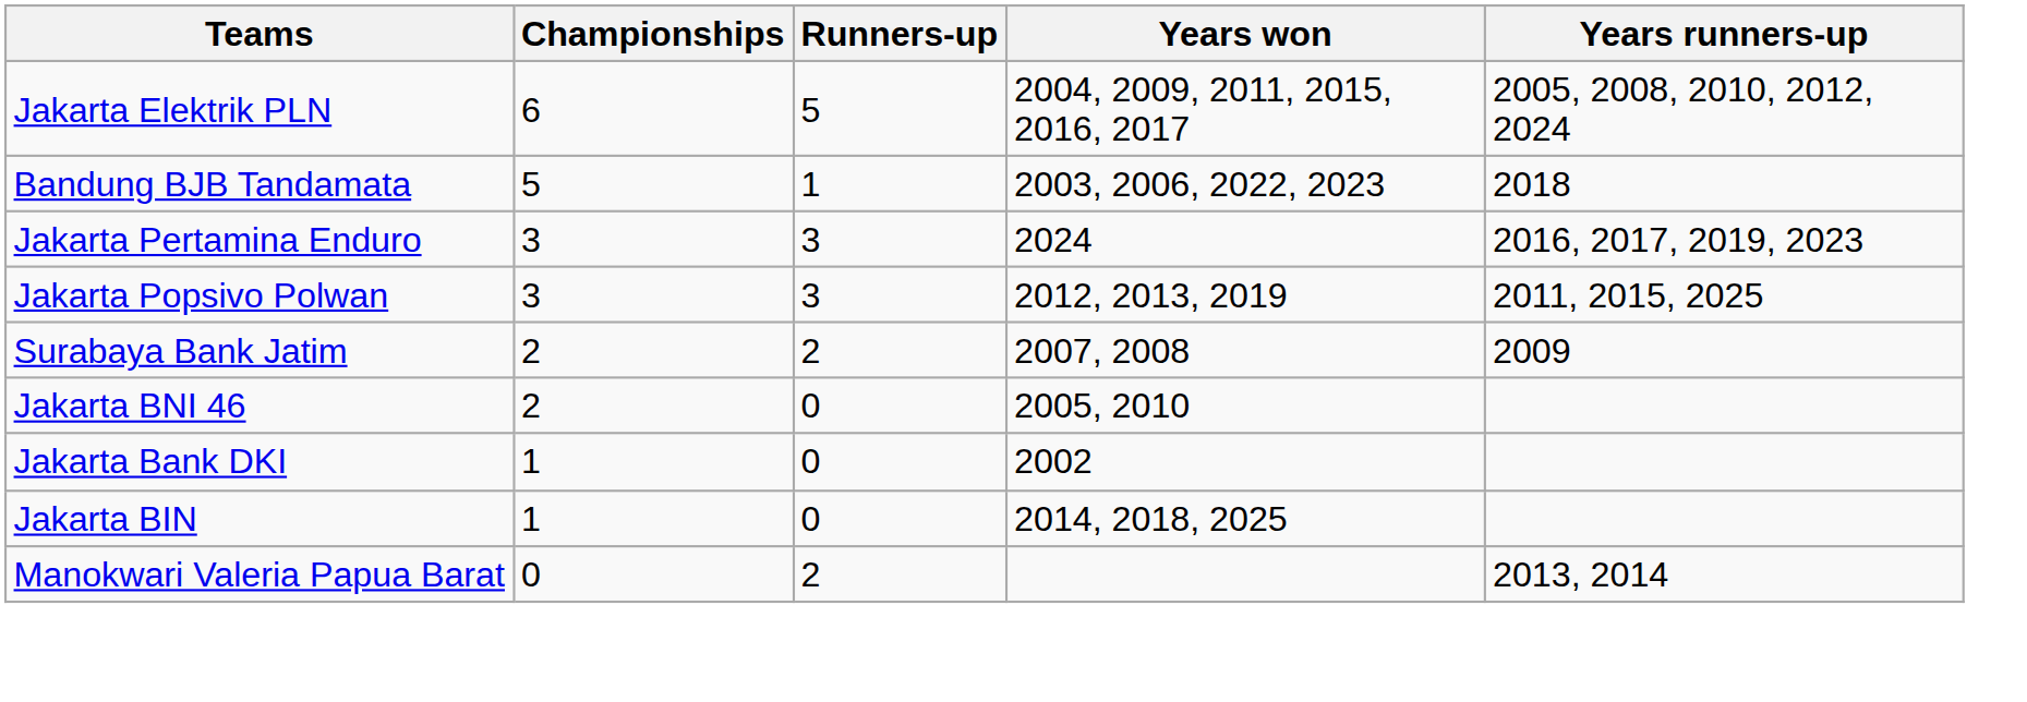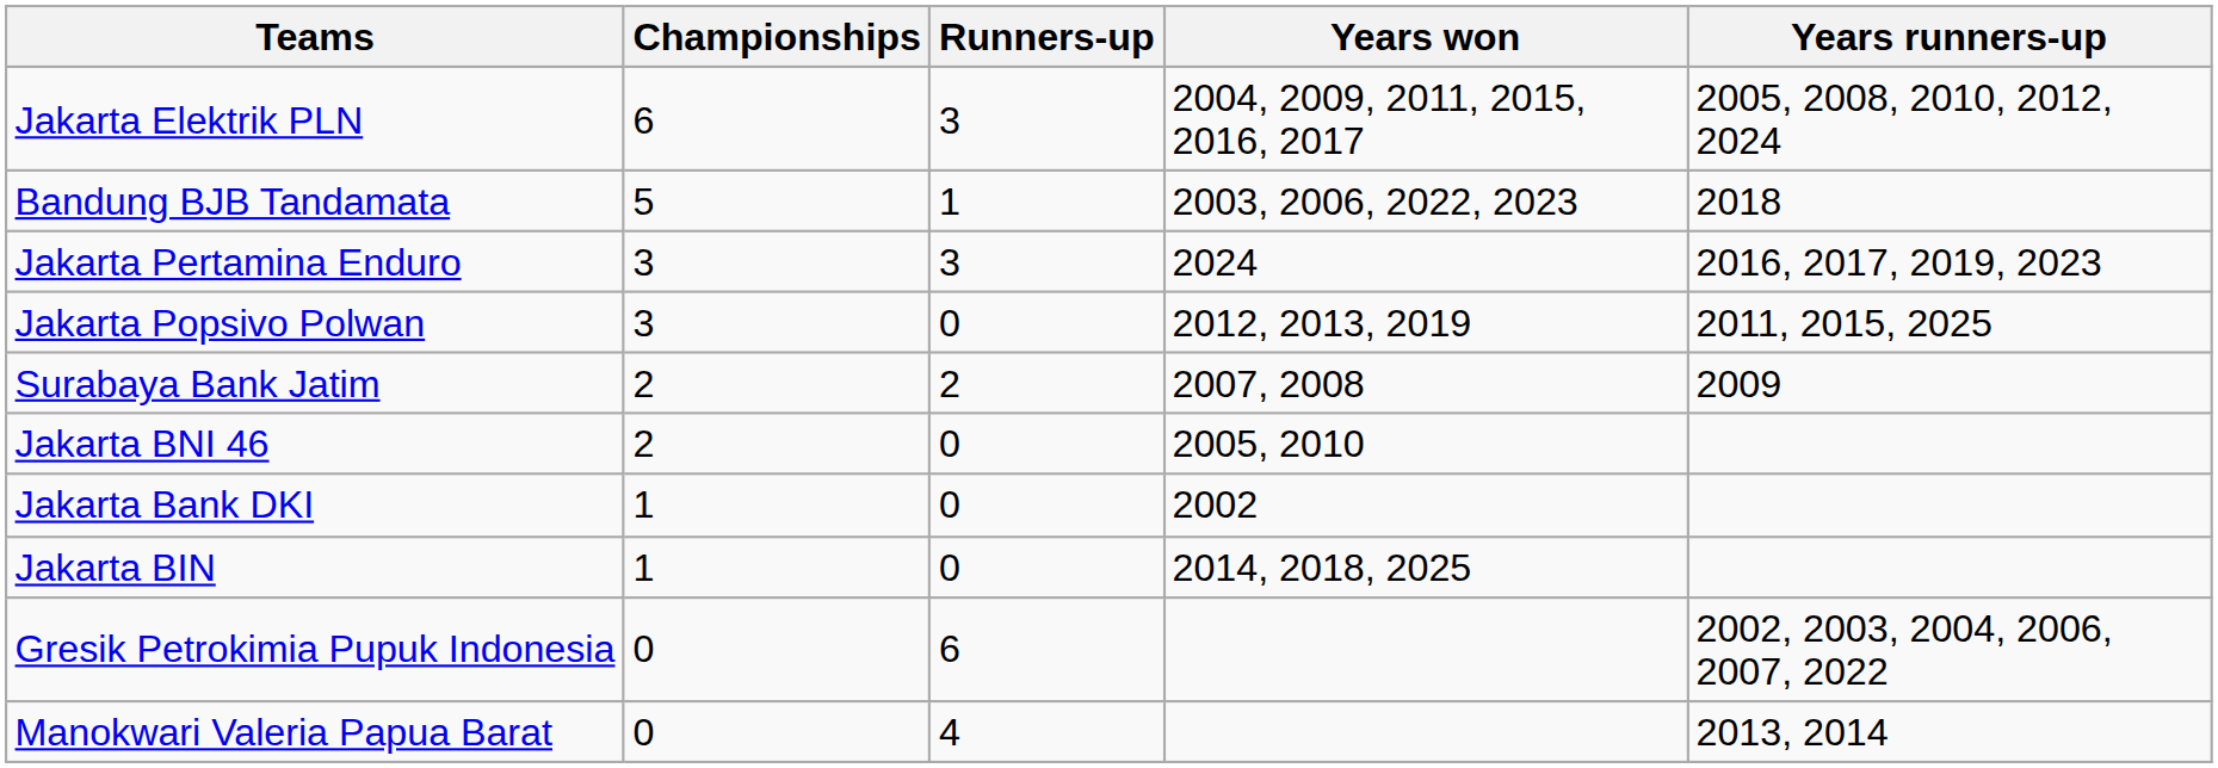Jakarta Elektrik PLN | Runners-up: 5 -> 3
Jakarta Popsivo Polwan | Runners-up: 3 -> 0
+ row: Gresik Petrokimia Pupuk Indonesia | 0 | 6 | 2002, 2003, 2004, 2006, 2007, 2022
Manokwari Valeria Papua Barat | Runners-up: 2 -> 4
